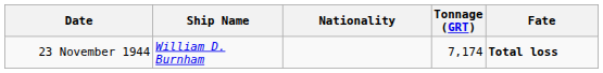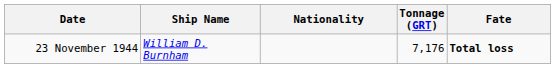23 November 1944 | Tonnage (GRT): 7,174 -> 7,176
